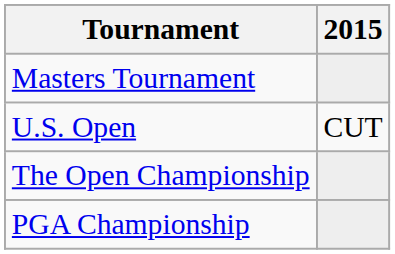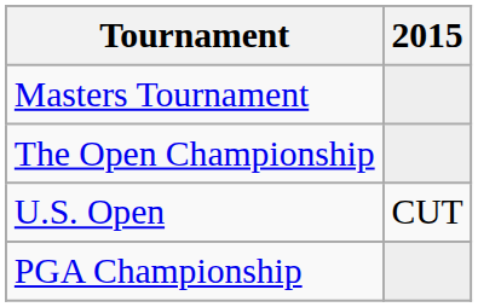rows swapped: U.S. Open <-> The Open Championship
